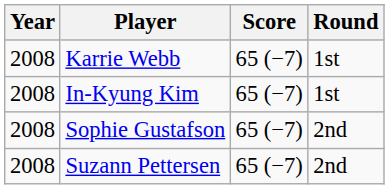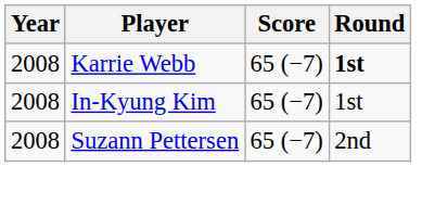Karrie Webb | Round: normal -> bold
- row: 2008 | Sophie Gustafson | 65 (−7) | 2nd
